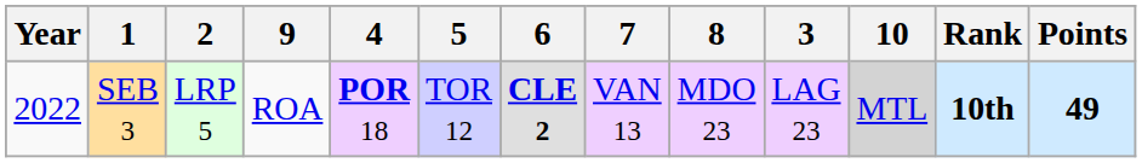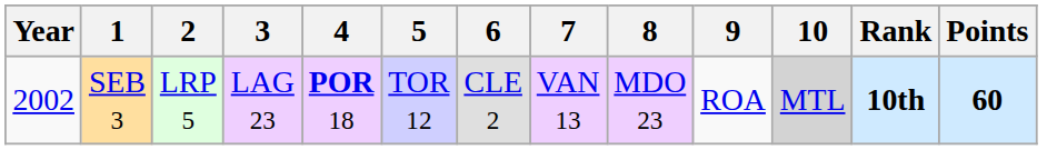columns swapped: 3 <-> 9
SEB 3 | Year: 2022 -> 2002
SEB 3 | 6: bold -> normal
SEB 3 | Points: 49 -> 60
